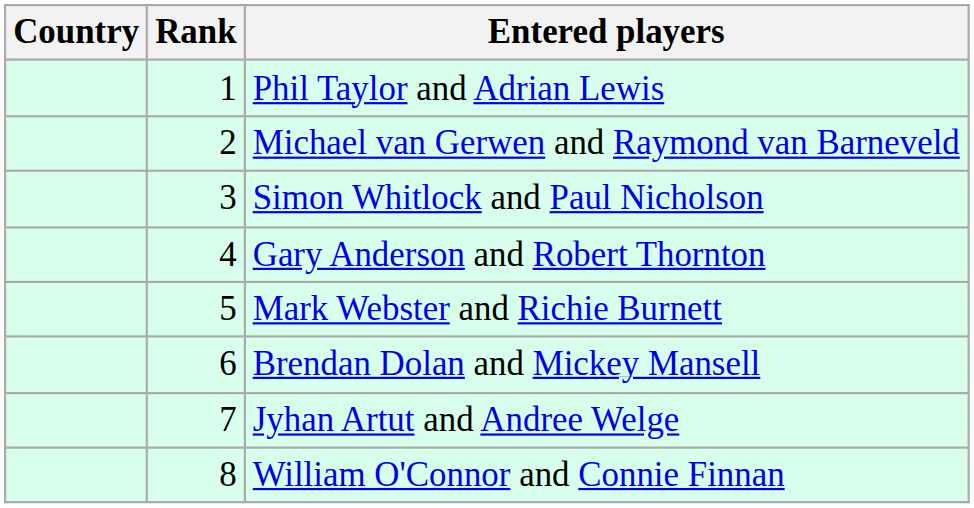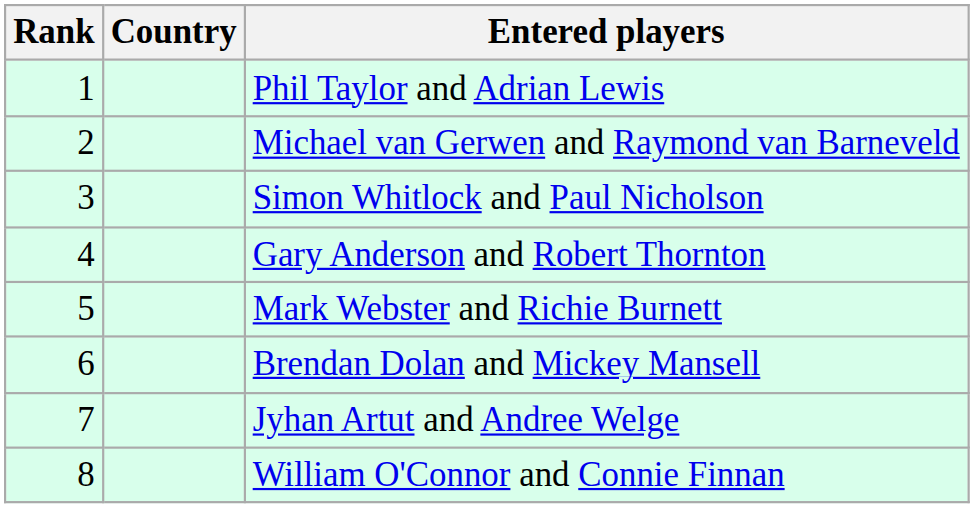columns swapped: Rank <-> Country
